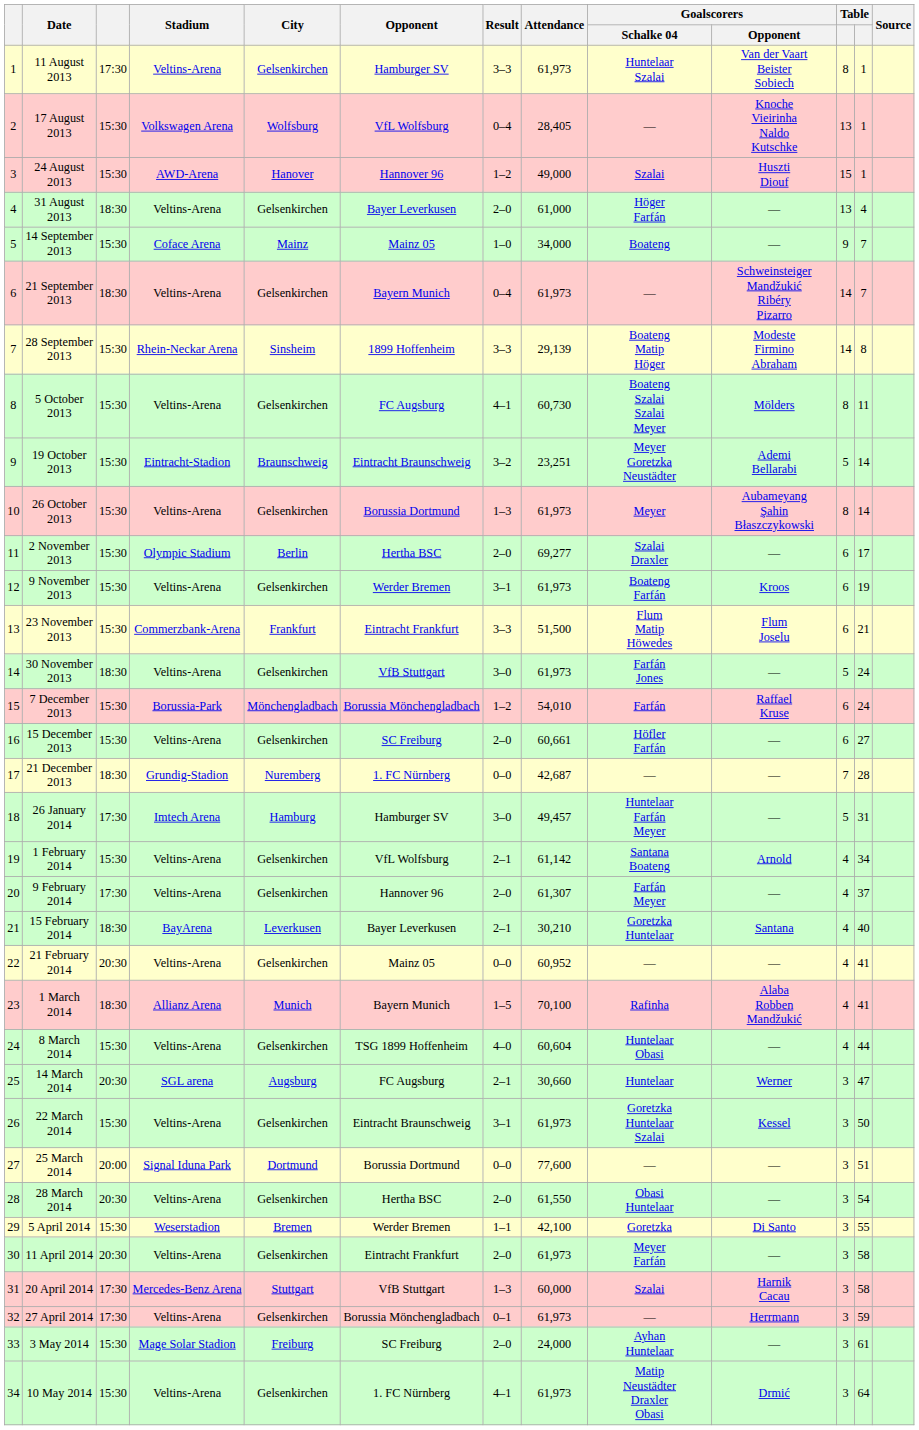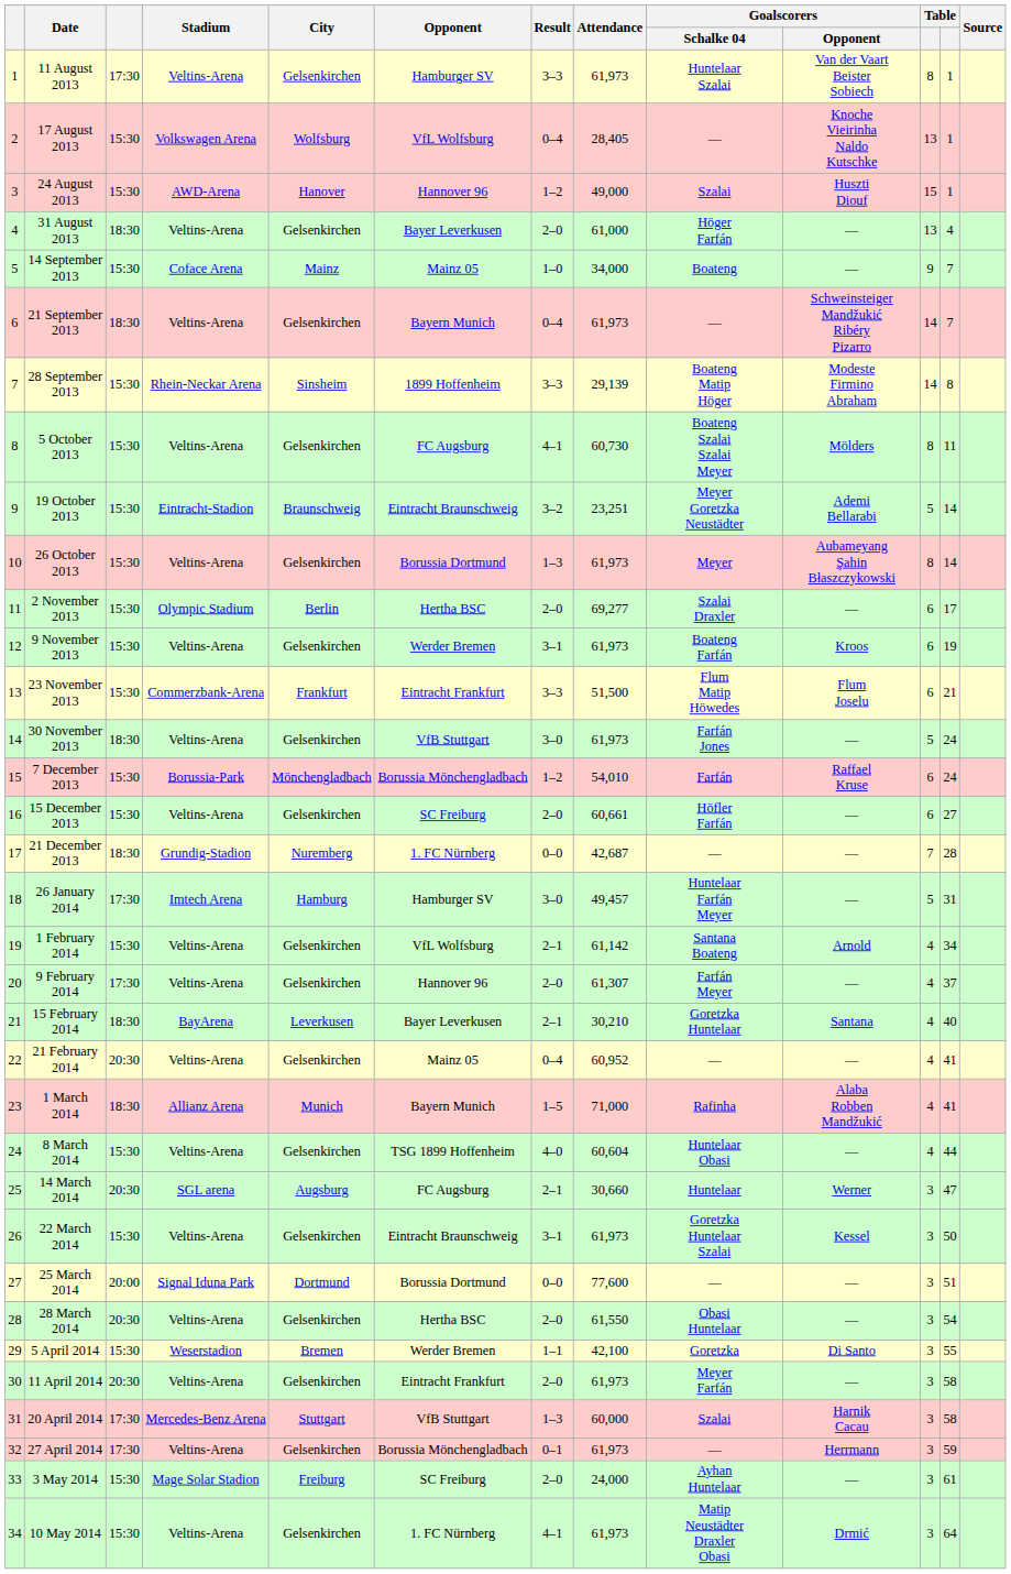21 February 2014 | Result: 0–0 -> 0–4
1 March 2014 | Attendance: 70,100 -> 71,000
